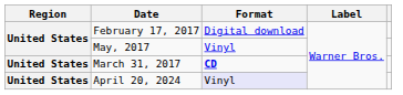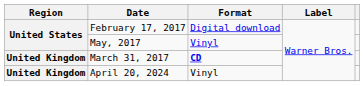March 31, 2017 | Region: United States -> United Kingdom
April 20, 2024 | Region: United States -> United Kingdom
April 20, 2024 | Format: lavender background -> no background
